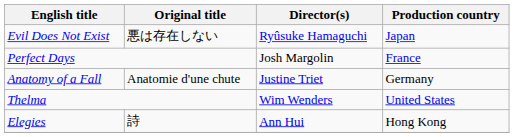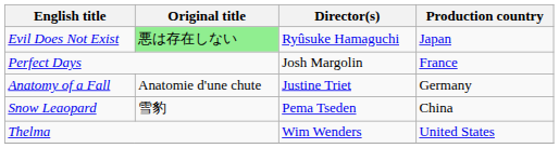Evil Does Not Exist | Original title: no background -> lightgreen background
+ row: Snow Leaopard | 雪豹 | Pema Tseden | China
- row: Elegies | 詩 | Ann Hui | Hong Kong
